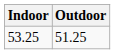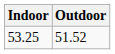53.25 | Outdoor: 51.25 -> 51.52
